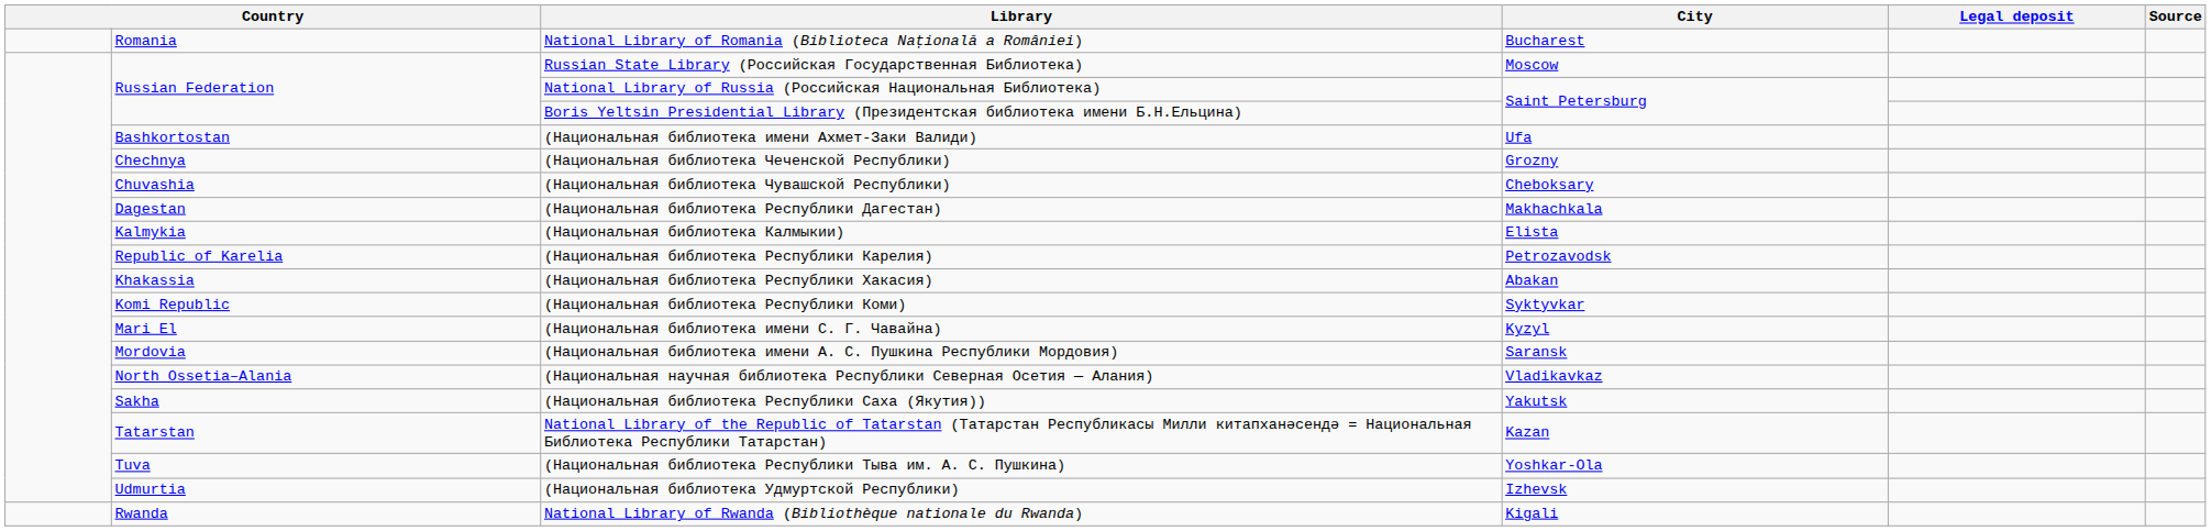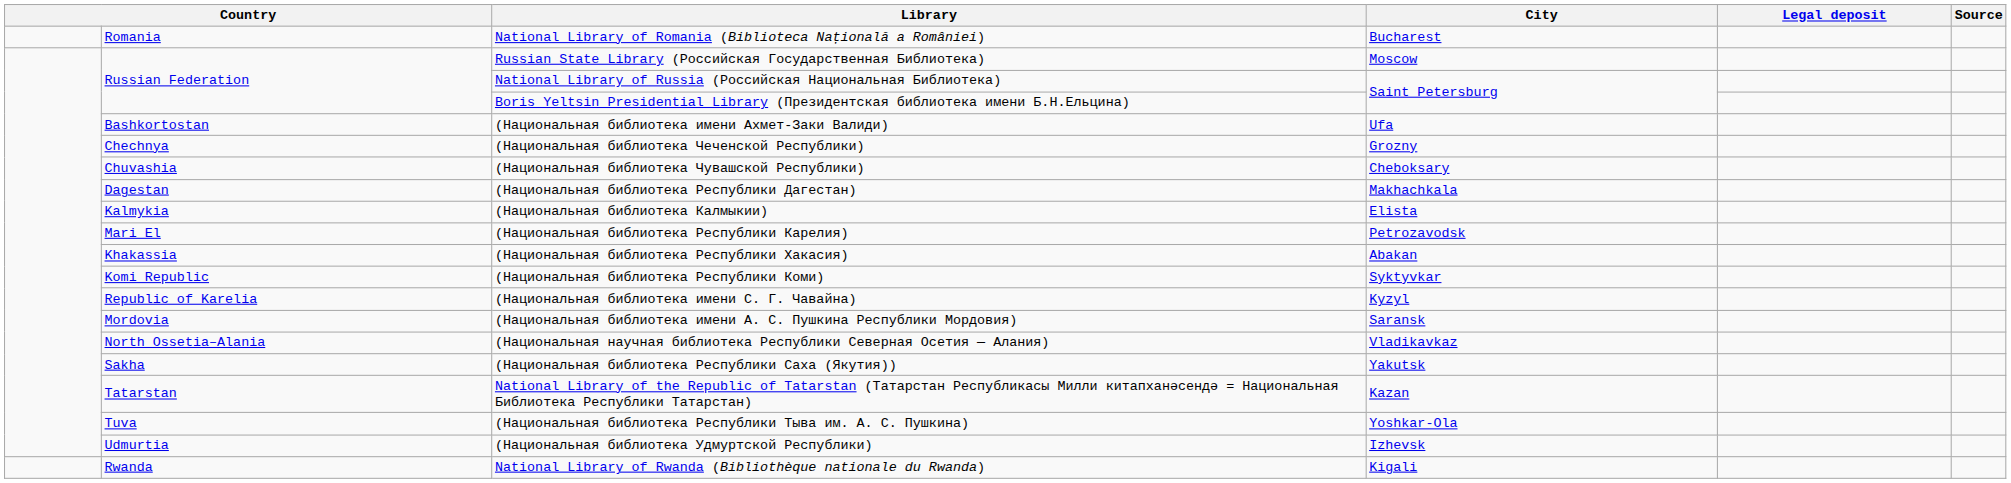(Национальная библиотека Республики Карелия) | column 2: Republic of Karelia -> Mari El
(Национальная библиотека имени С. Г. Чавайна) | column 2: Mari El -> Republic of Karelia
